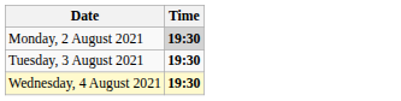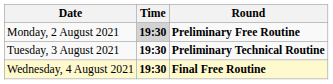+ column: Round | Preliminary Free Routine | Preliminary Technical Routine | Final Free Routine
